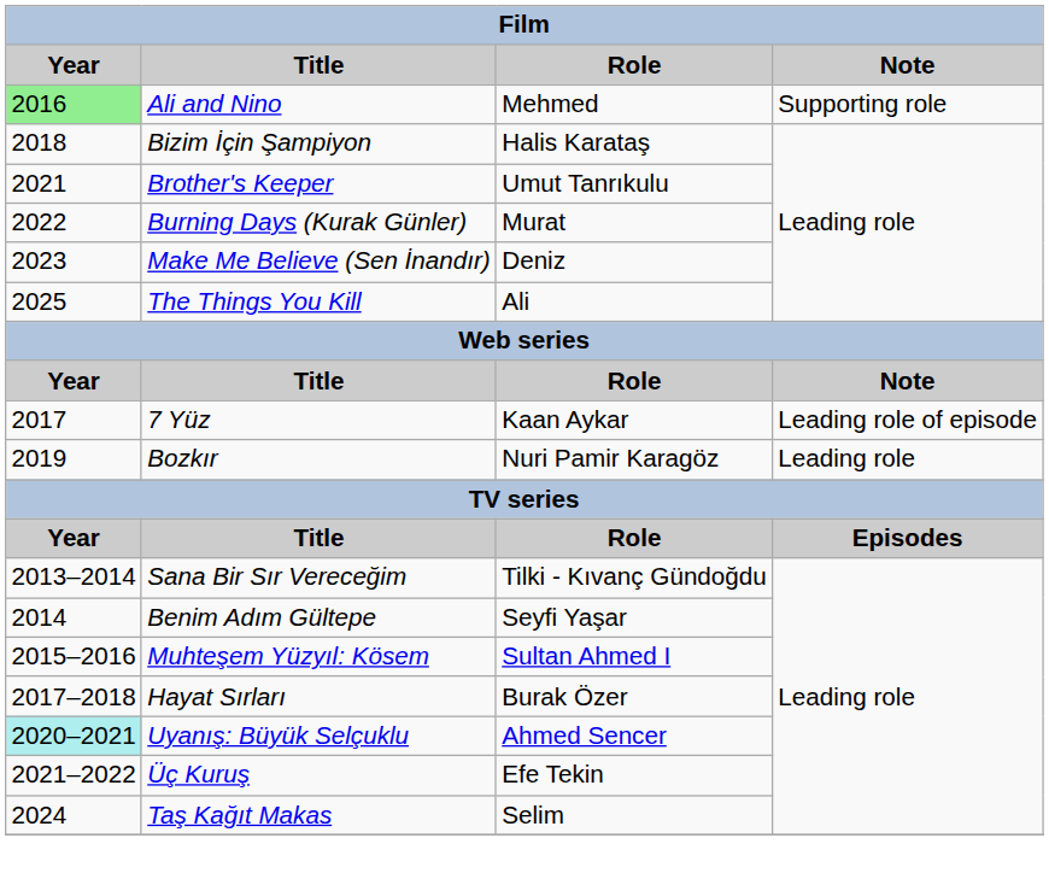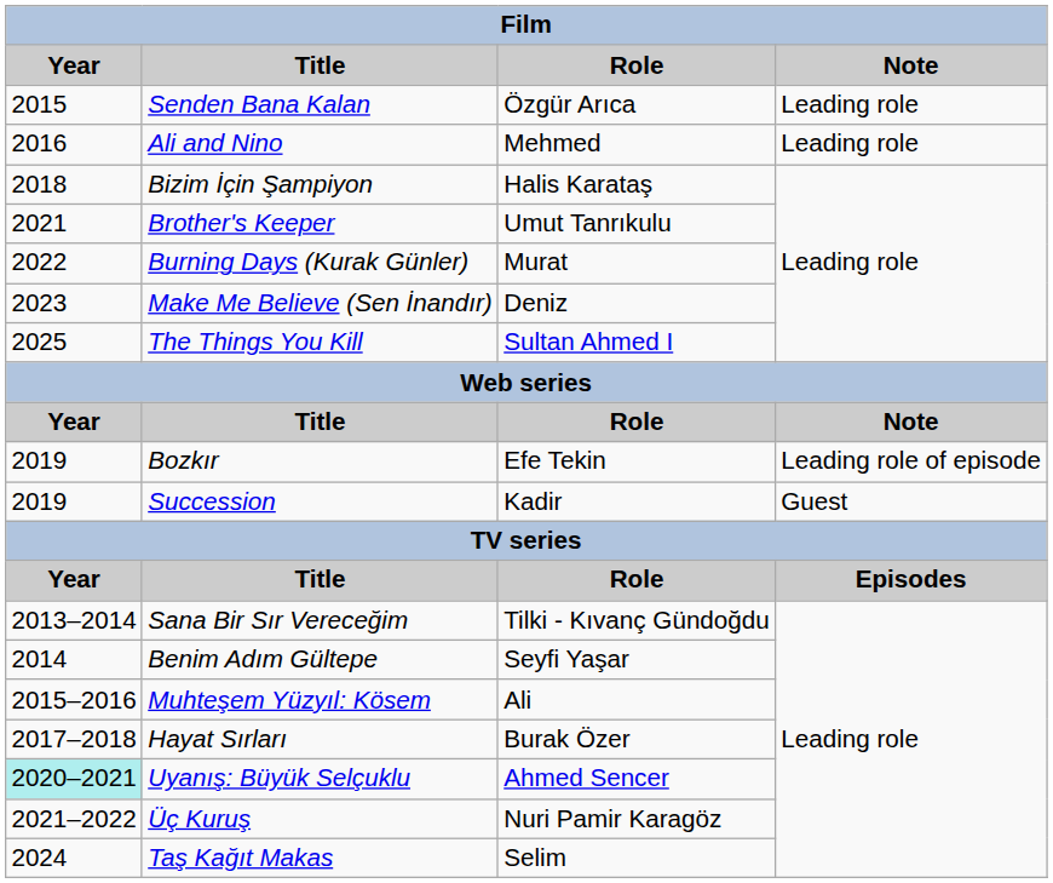+ row: 2015 | Senden Bana Kalan | Özgür Arıca | Leading role
Ali and Nino | Year: lightgreen background -> no background
Ali and Nino | Note: Supporting role -> Leading role
The Things You Kill | Role: Ali -> Sultan Ahmed I
- row: 2017 | 7 Yüz | Kaan Aykar | Leading role of episode
Bozkır | Role: Nuri Pamir Karagöz -> Efe Tekin
Bozkır | Note: Leading role -> Leading role of episode
+ row: 2019 | Succession | Kadir | Guest
Muhteşem Yüzyıl: Kösem | Role: Sultan Ahmed I -> Ali
Üç Kuruş | Role: Efe Tekin -> Nuri Pamir Karagöz
